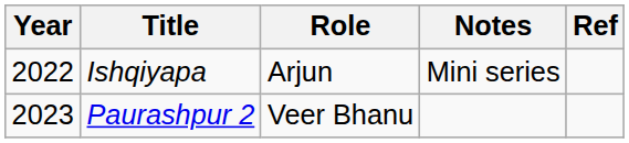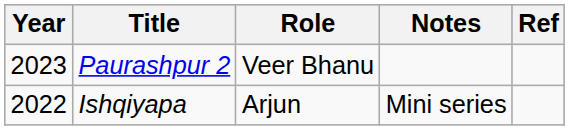rows swapped: Ishqiyapa <-> Paurashpur 2
